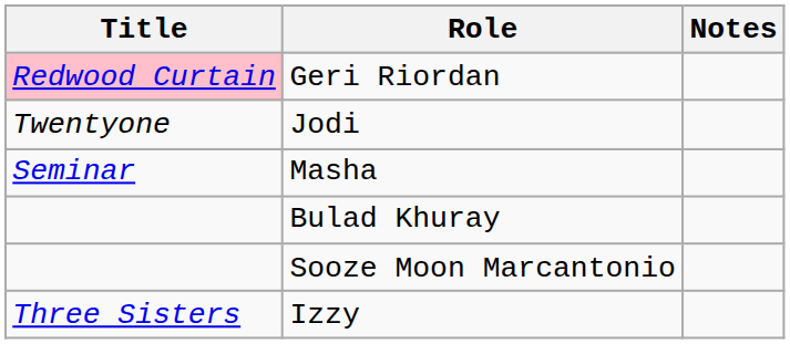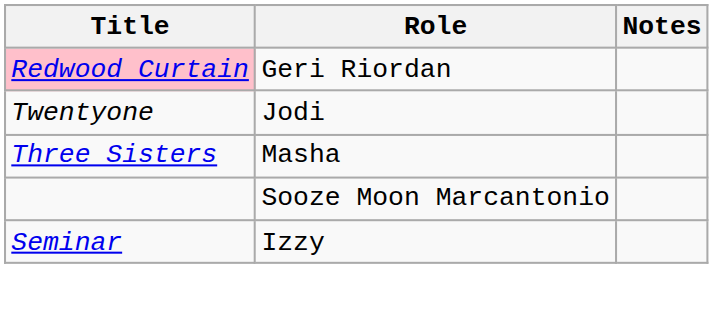Masha | Title: Seminar -> Three Sisters
- row: Bulad Khuray
Izzy | Title: Three Sisters -> Seminar
